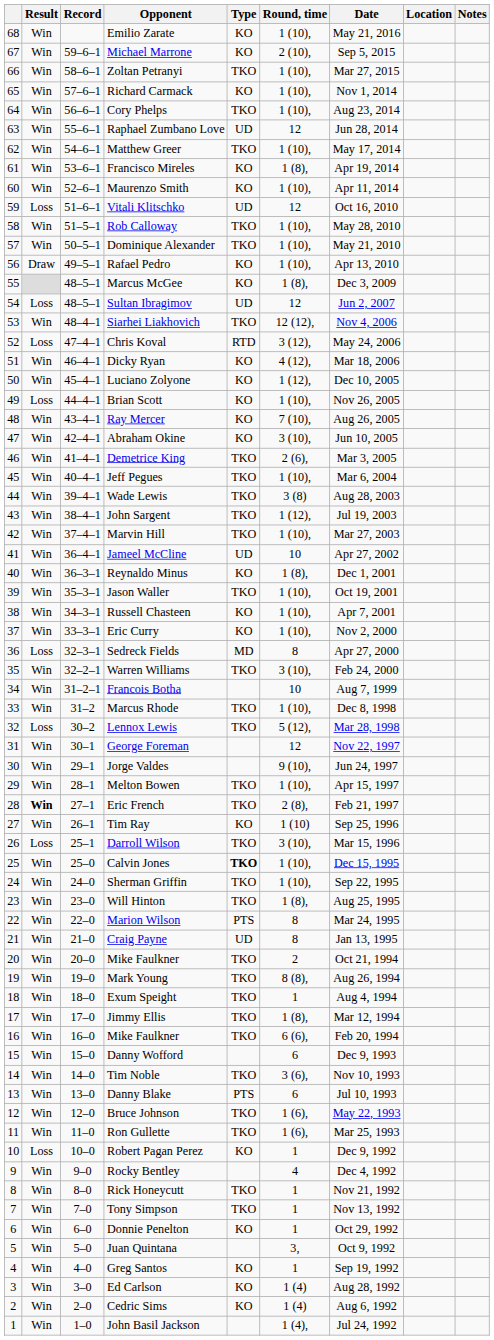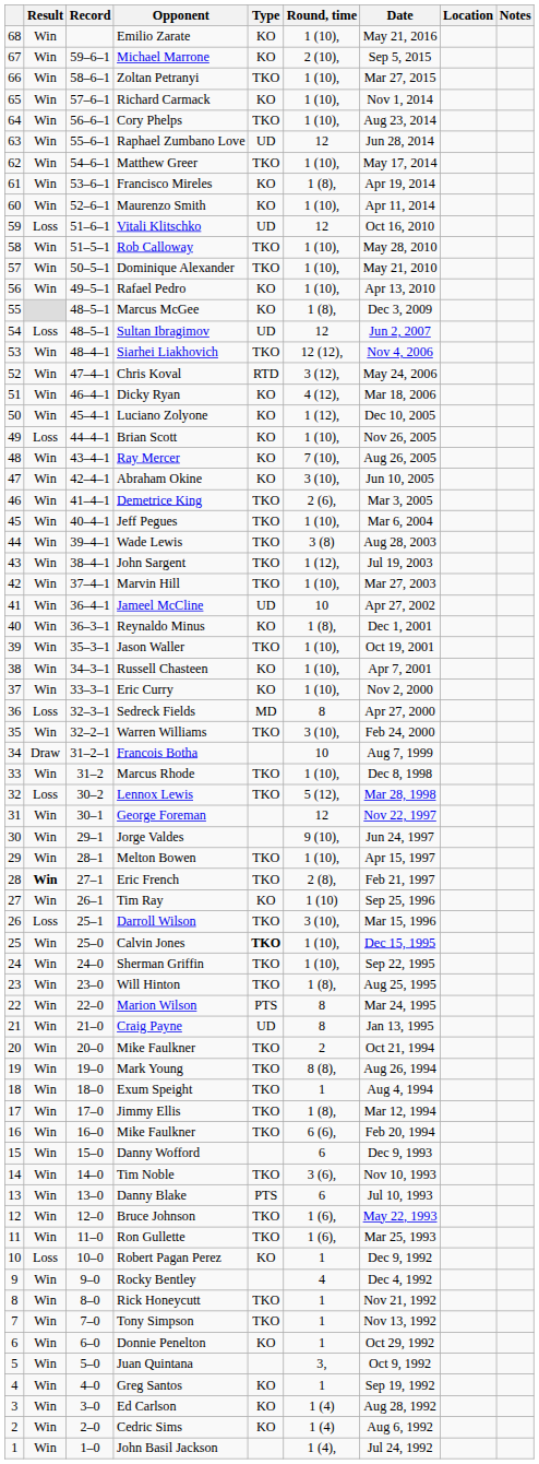Rafael Pedro | Result: Draw -> Win
Chris Koval | Result: Loss -> Win
Francois Botha | Result: Win -> Draw
